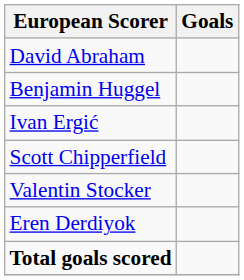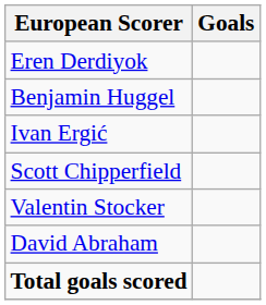rows swapped: Eren Derdiyok <-> David Abraham
